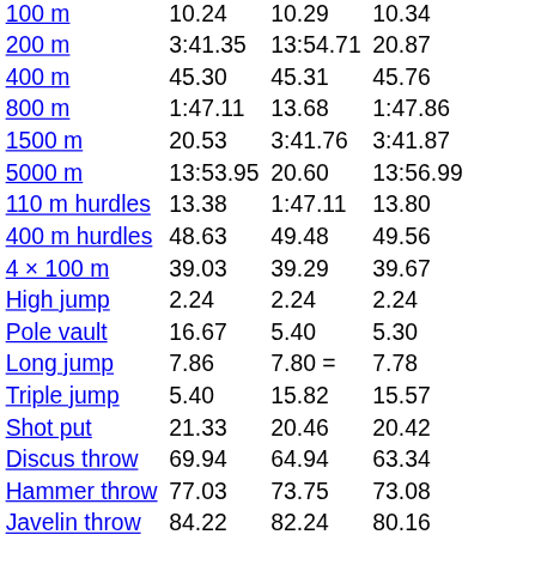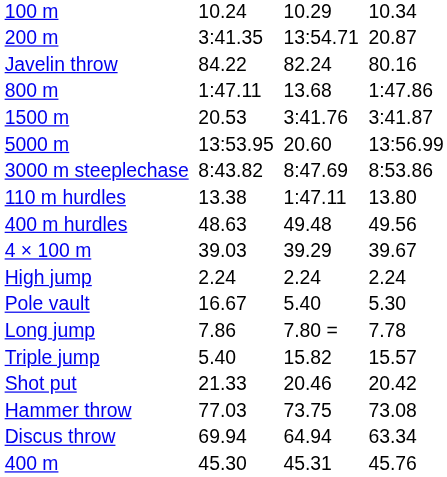rows swapped: 400 m <-> Javelin throw
+ row: 3000 m steeplechase | 8:43.82 | 8:47.69 | 8:53.86
rows swapped: Discus throw <-> Hammer throw
